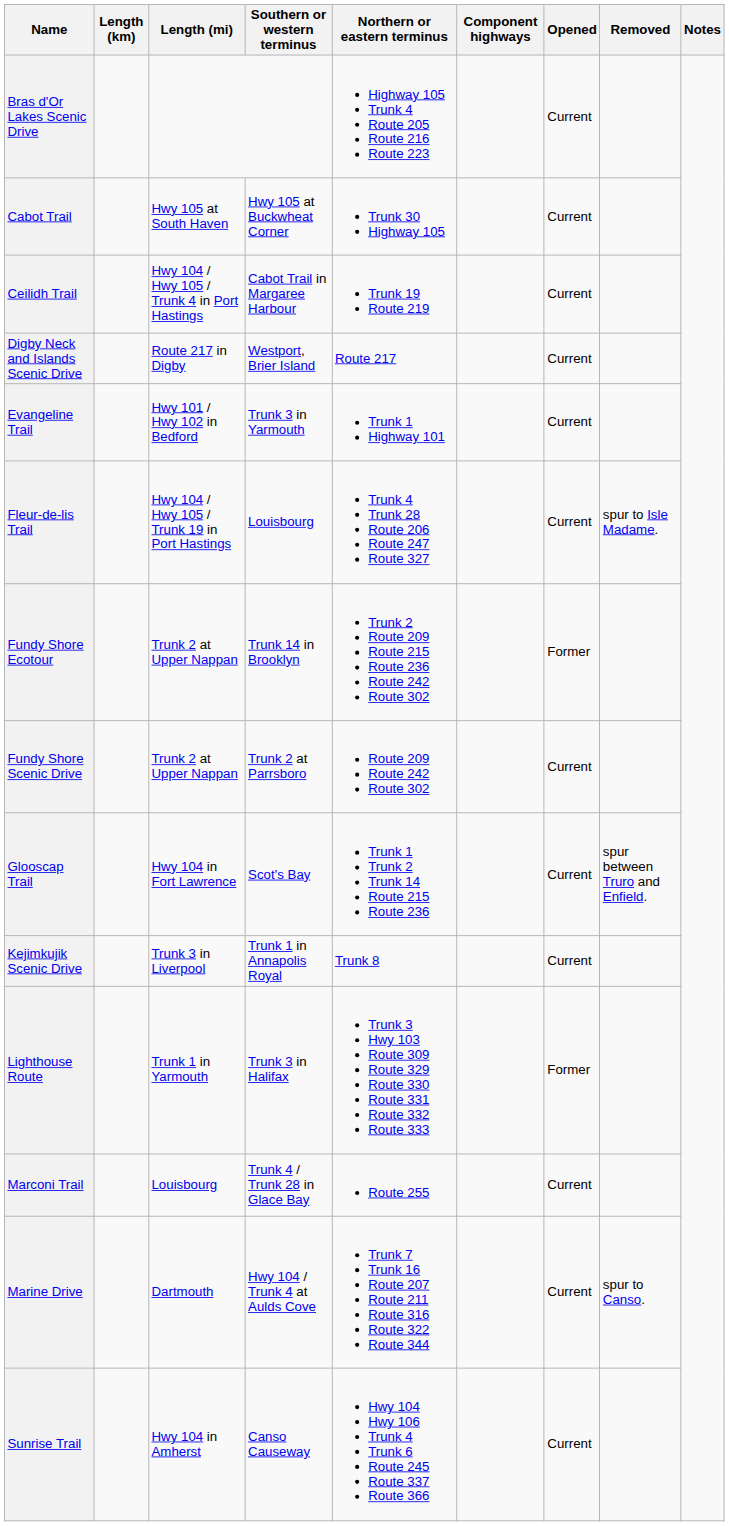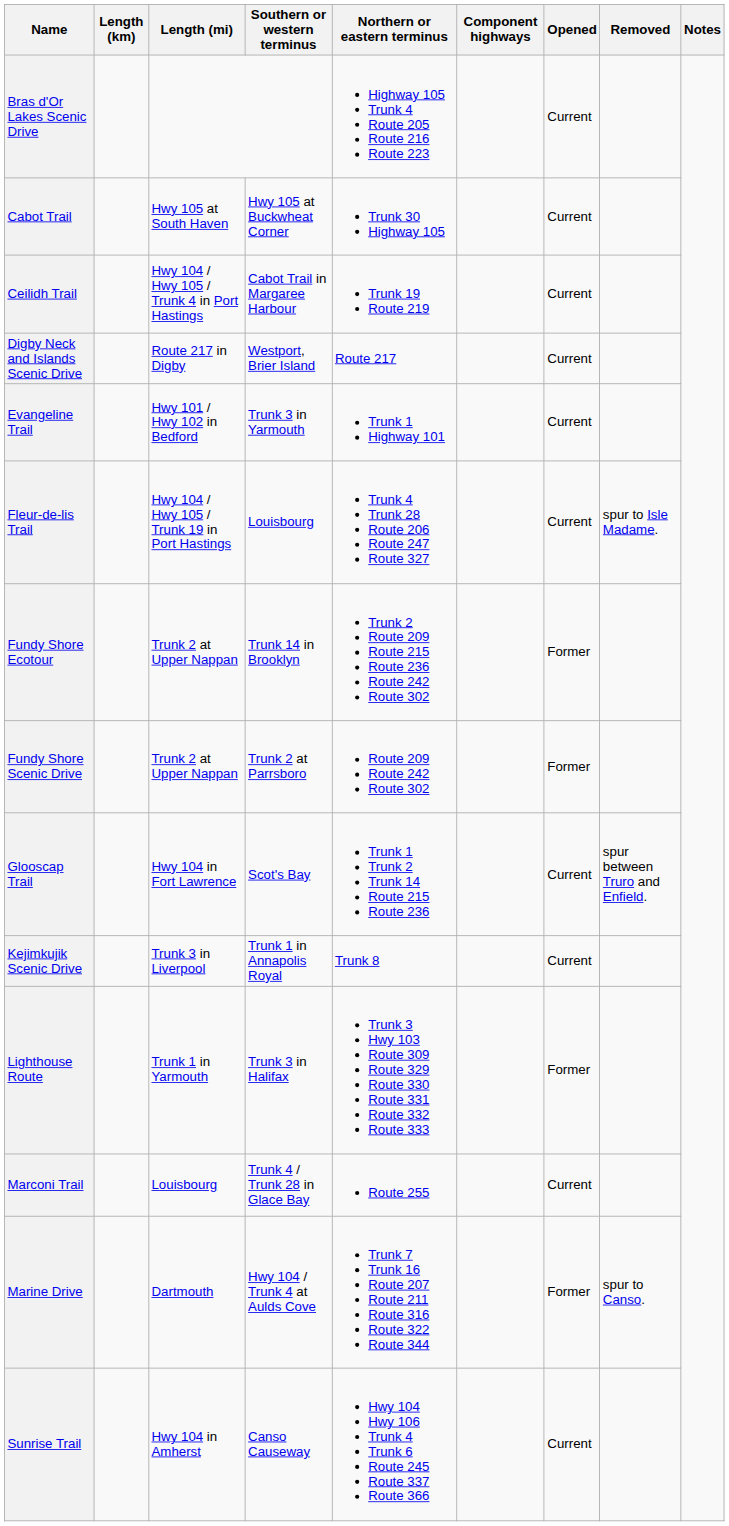Fundy Shore Scenic Drive | Opened: Current -> Former
Marine Drive | Opened: Current -> Former
